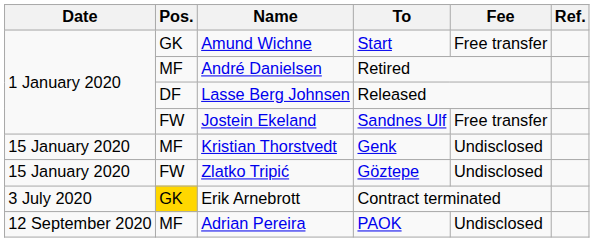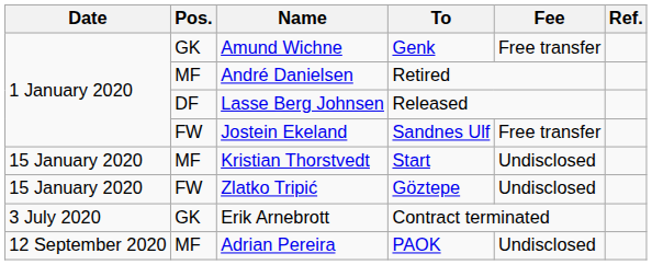Amund Wichne | To: Start -> Genk
Kristian Thorstvedt | To: Genk -> Start
Erik Arnebrott | Pos.: gold background -> no background
